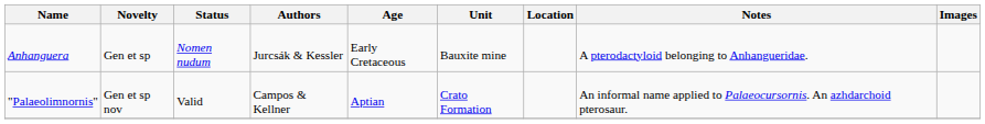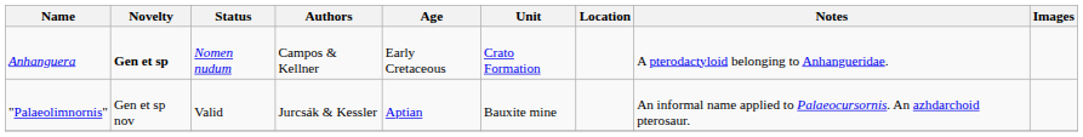Anhanguera | Novelty: normal -> bold
Anhanguera | Authors: Jurcsák & Kessler -> Campos & Kellner
Anhanguera | Unit: Bauxite mine -> Crato Formation
"Palaeolimnornis" | Authors: Campos & Kellner -> Jurcsák & Kessler
"Palaeolimnornis" | Unit: Crato Formation -> Bauxite mine
